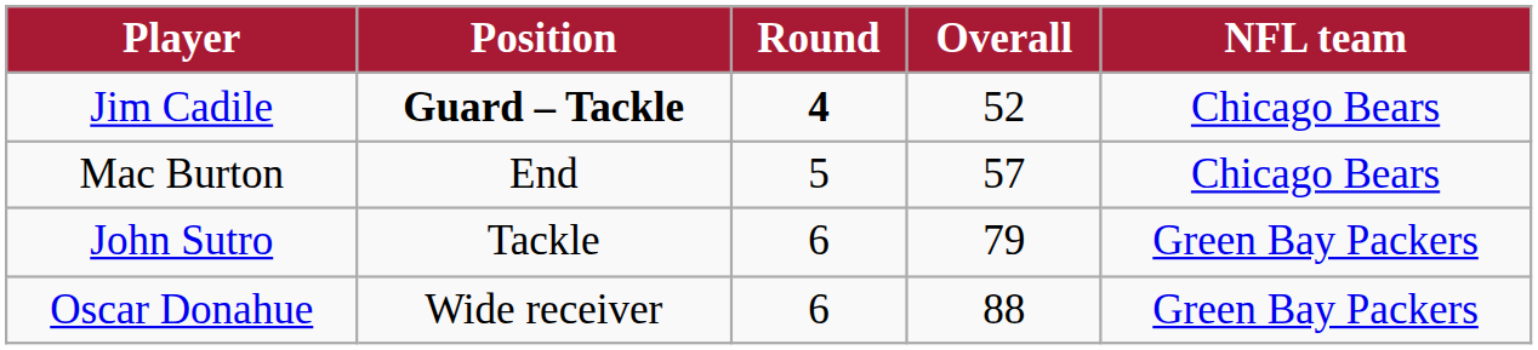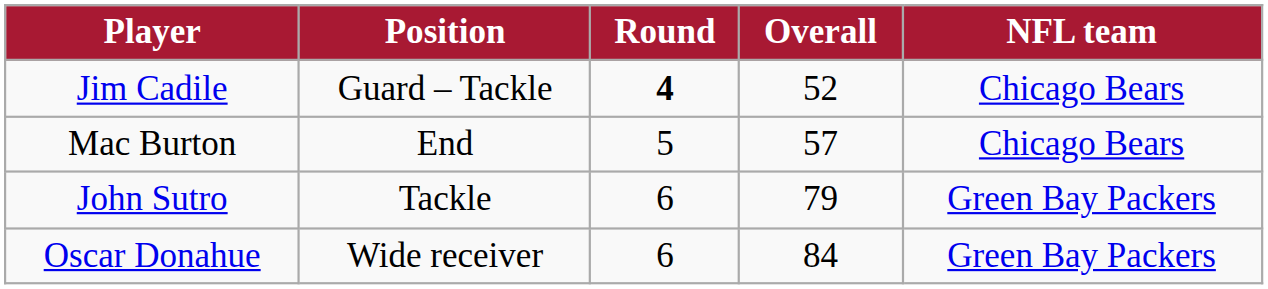Jim Cadile | Position: bold -> normal
Oscar Donahue | Overall: 88 -> 84
